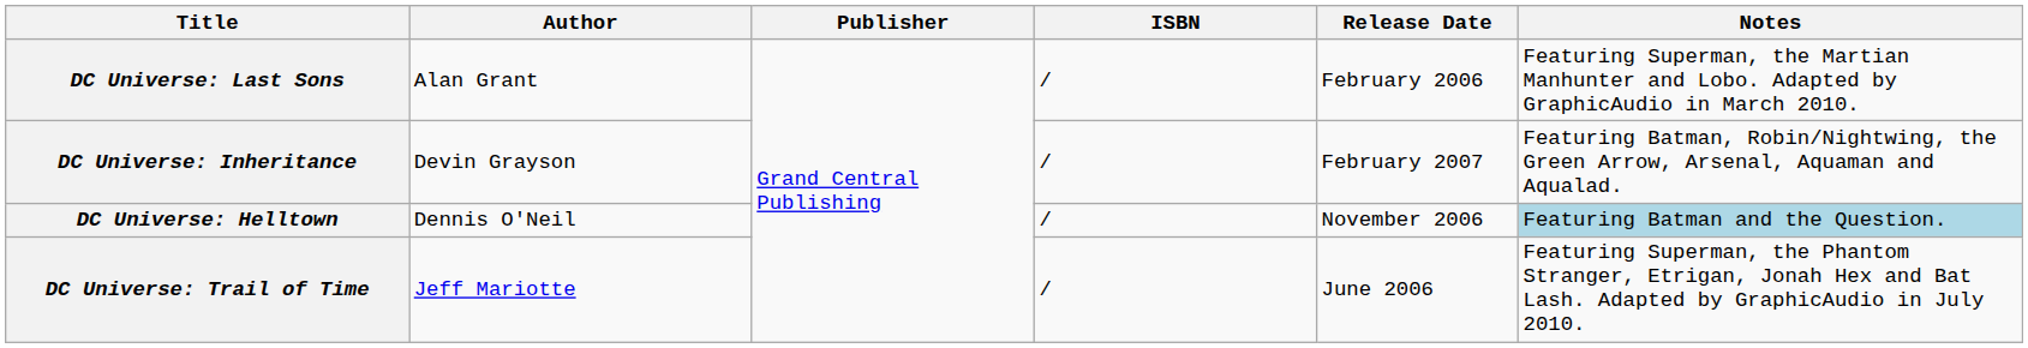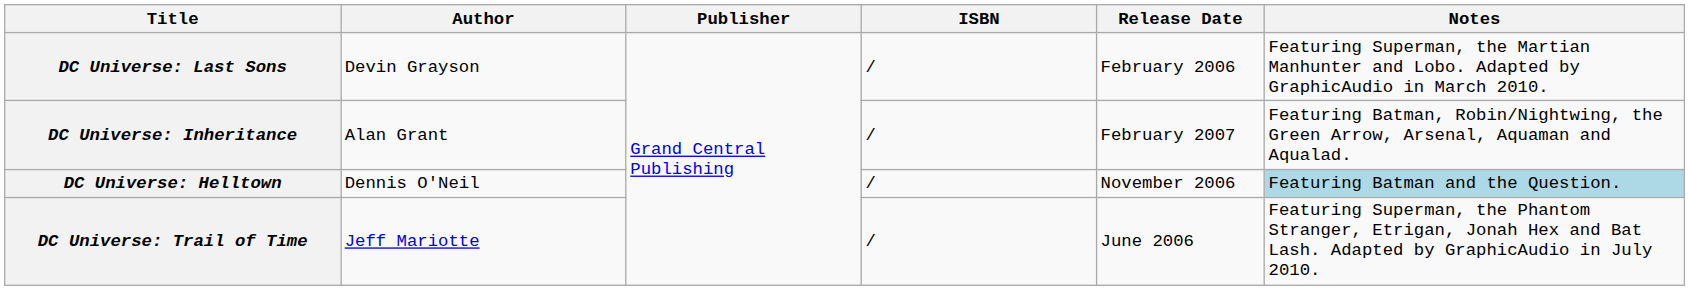DC Universe: Last Sons | Author: Alan Grant -> Devin Grayson
DC Universe: Inheritance | Author: Devin Grayson -> Alan Grant
